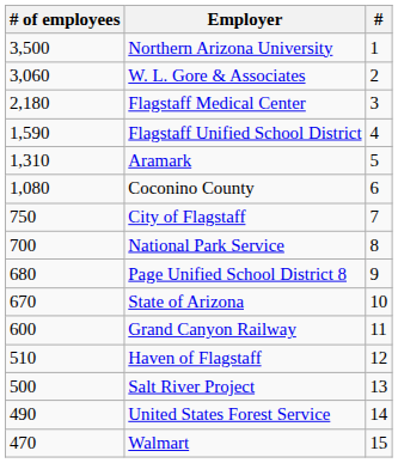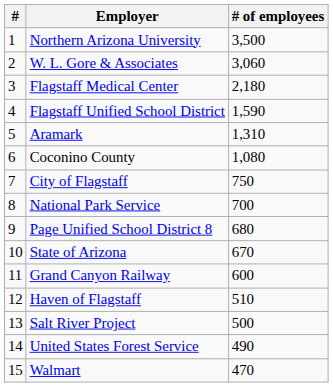columns swapped: # <-> # of employees
